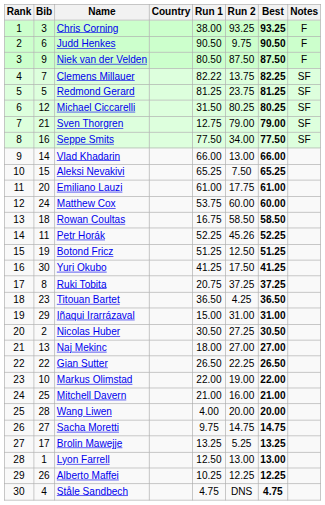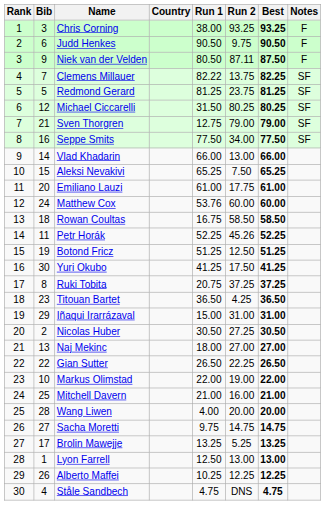Niek van der Velden | Run 2: 87.50 -> 87.11
Matthew Cox | Run 1: 53.75 -> 53.76
